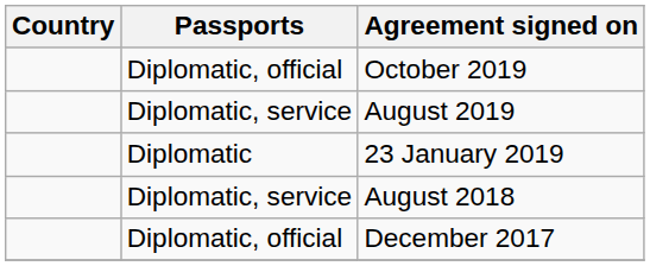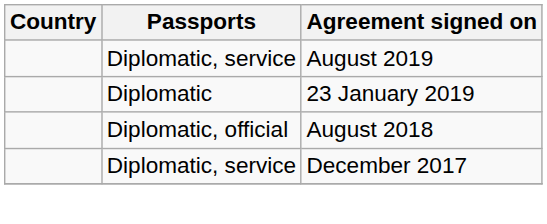- row: Diplomatic, official | October 2019
August 2018 | Passports: Diplomatic, service -> Diplomatic, official
December 2017 | Passports: Diplomatic, official -> Diplomatic, service
